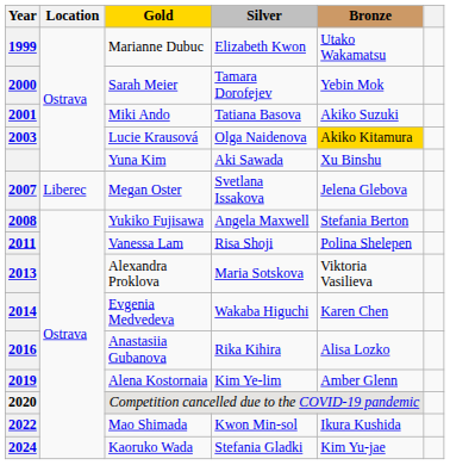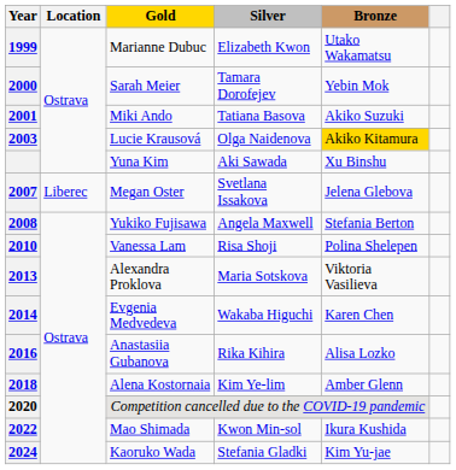Vanessa Lam | Year: 2011 -> 2010
Alena Kostornaia | Year: 2019 -> 2018
